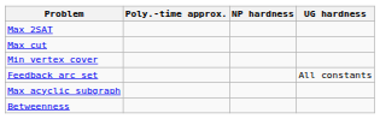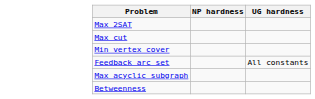- column: Poly.-time approx.
